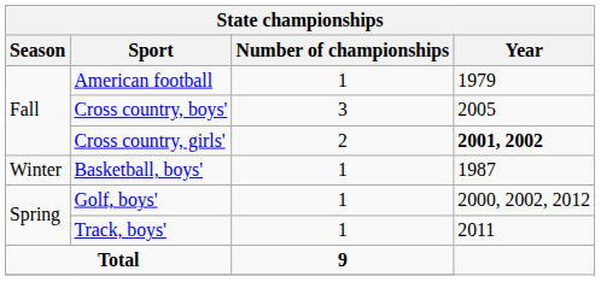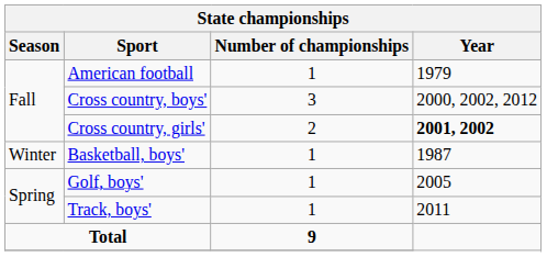Cross country, boys' | Year: 2005 -> 2000, 2002, 2012
Golf, boys' | Year: 2000, 2002, 2012 -> 2005
